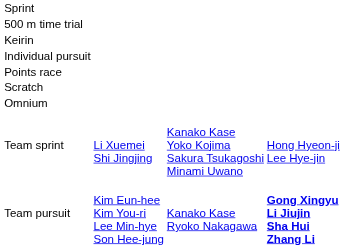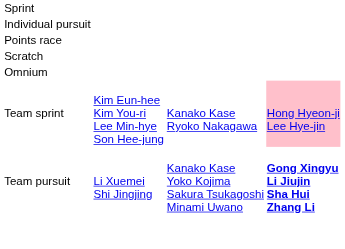- row: 500 m time trial
- row: Keirin
Team sprint | column 2: Li Xuemei Shi Jingjing -> Kim Eun-hee Kim You-ri Lee Min-hye Son Hee-jung
Team sprint | column 3: Kanako Kase Yoko Kojima Sakura Tsukagoshi Minami Uwano -> Kanako Kase Ryoko Nakagawa
Team sprint | column 4: no background -> pink background
Team pursuit | column 2: Kim Eun-hee Kim You-ri Lee Min-hye Son Hee-jung -> Li Xuemei Shi Jingjing
Team pursuit | column 3: Kanako Kase Ryoko Nakagawa -> Kanako Kase Yoko Kojima Sakura Tsukagoshi Minami Uwano
